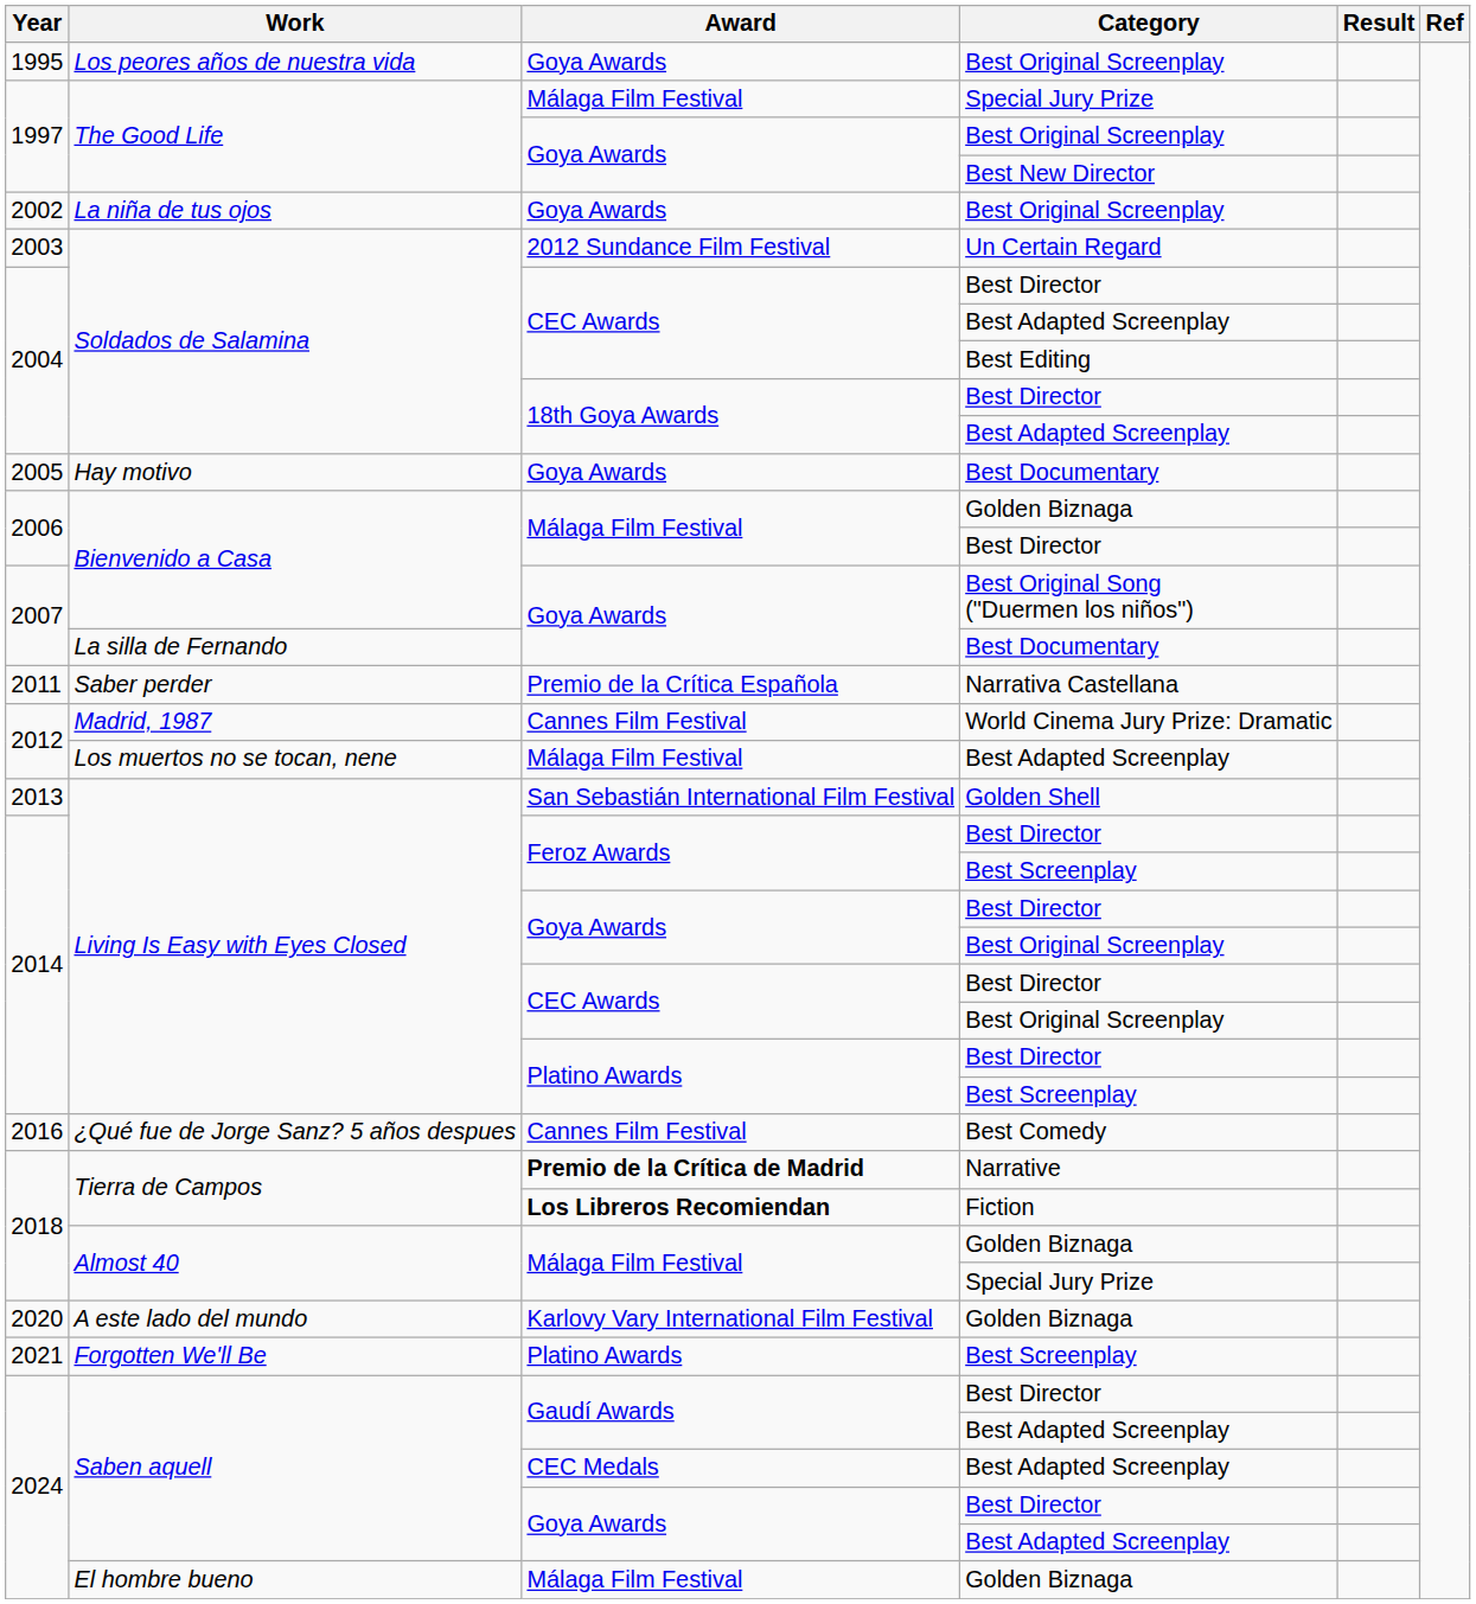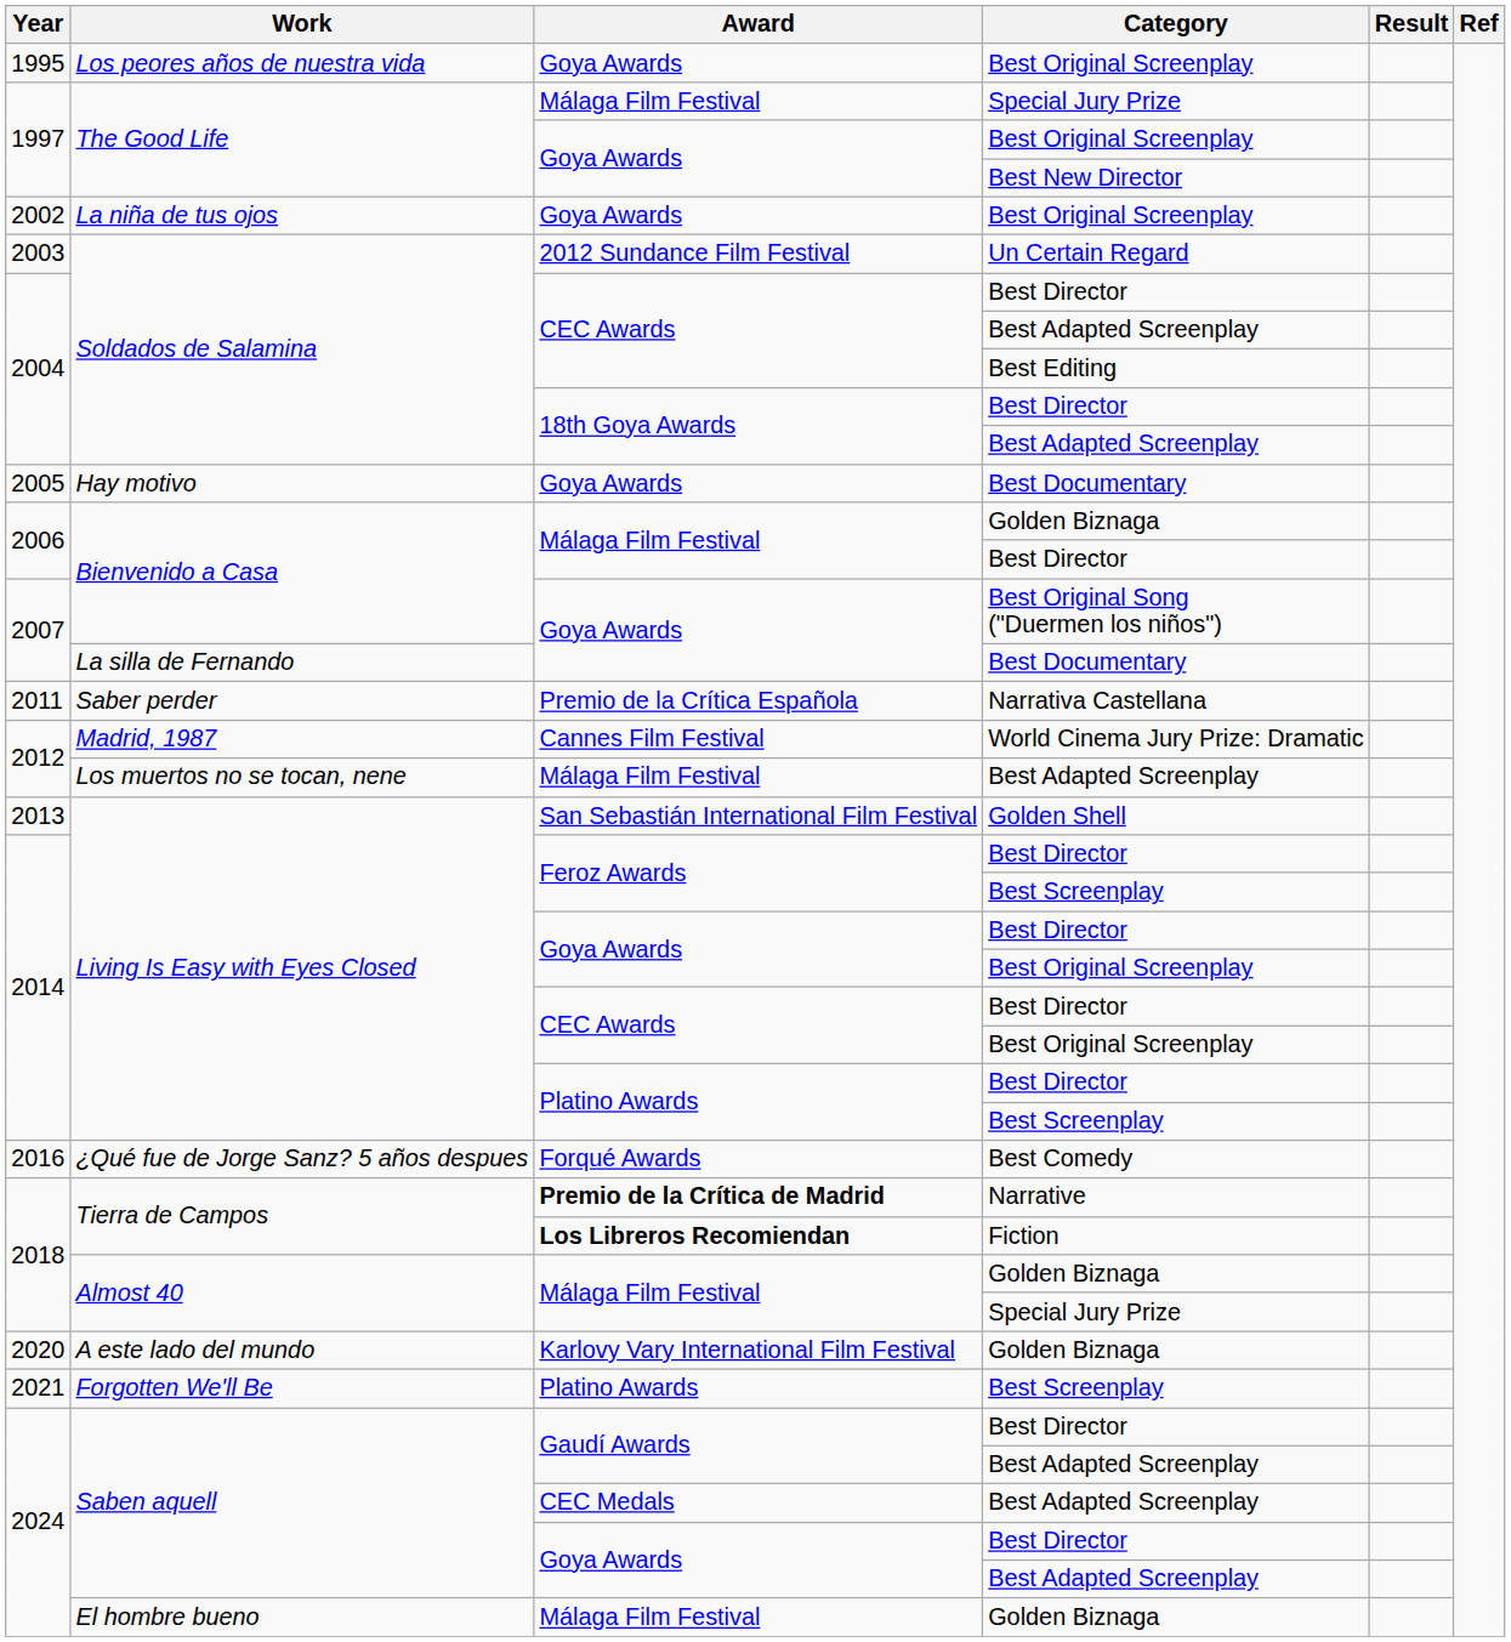¿Qué fue de Jorge Sanz? 5 años despues | Award: Cannes Film Festival -> Forqué Awards
